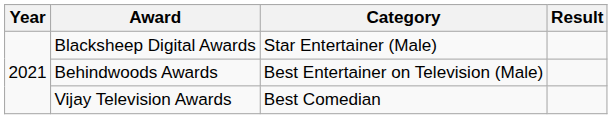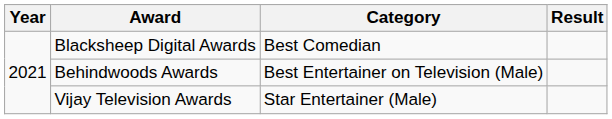Blacksheep Digital Awards | Category: Star Entertainer (Male) -> Best Comedian
Vijay Television Awards | Category: Best Comedian -> Star Entertainer (Male)
